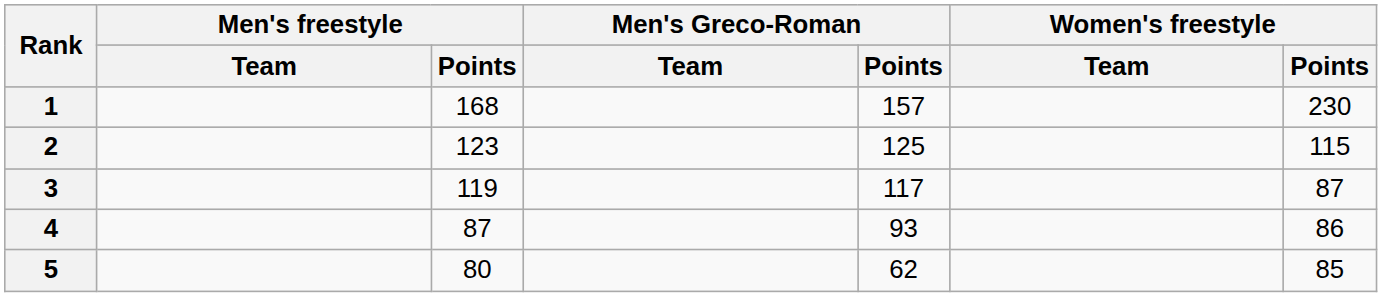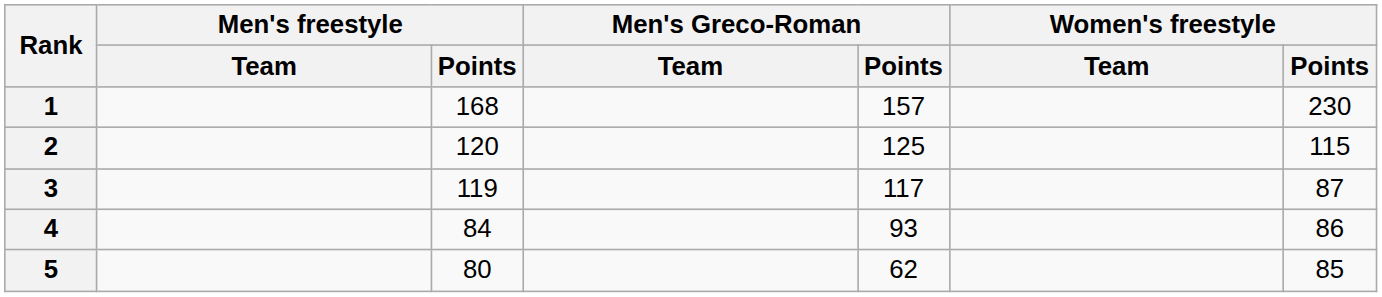2 | Men's freestyle / Points: 123 -> 120
4 | Men's freestyle / Points: 87 -> 84
